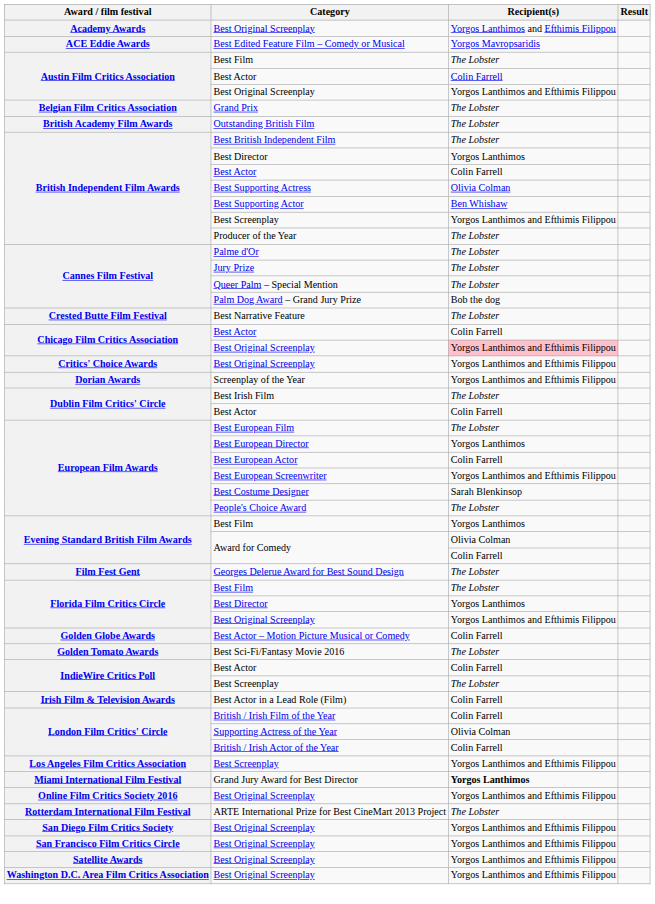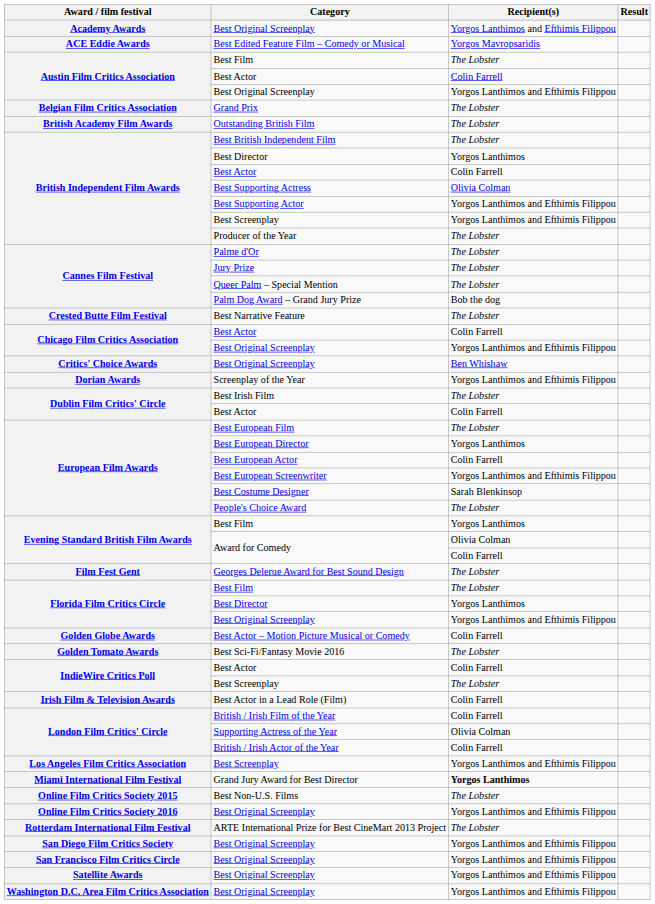Best Supporting Actor | Recipient(s): Ben Whishaw -> Yorgos Lanthimos and Efthimis Filippou
Chicago Film Critics Association / Best Original Screenplay | Recipient(s): pink background -> no background
Critics' Choice Awards / Best Original Screenplay | Recipient(s): Yorgos Lanthimos and Efthimis Filippou -> Ben Whishaw
+ row: Online Film Critics Society 2015 | Best Non-U.S. Films | The Lobster
